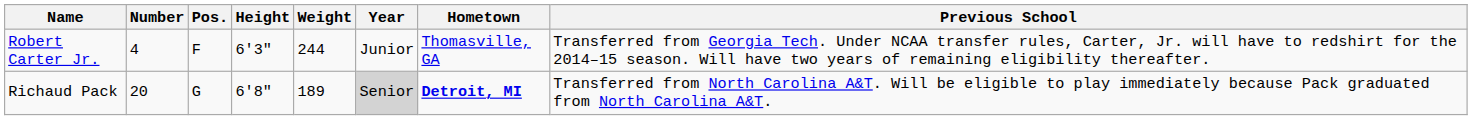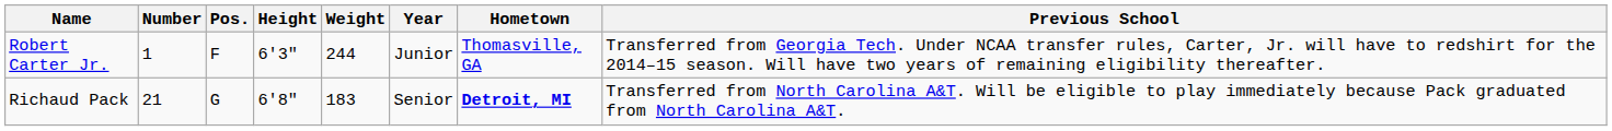Robert Carter Jr. | Number: 4 -> 1
Richaud Pack | Number: 20 -> 21
Richaud Pack | Weight: 189 -> 183
Richaud Pack | Year: lightgrey background -> no background
